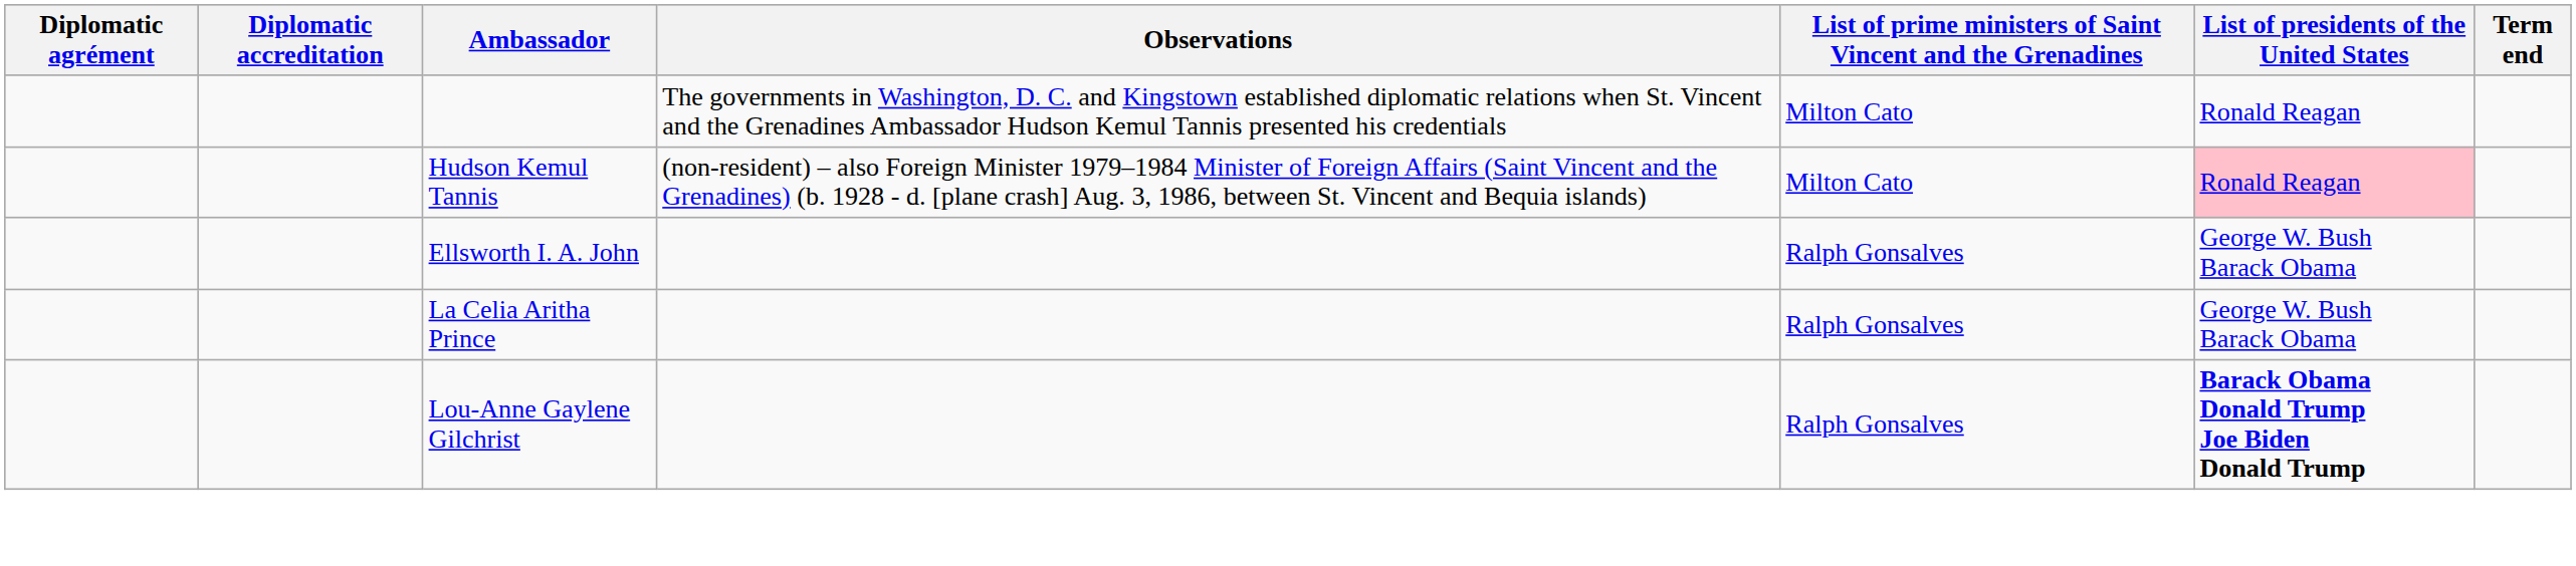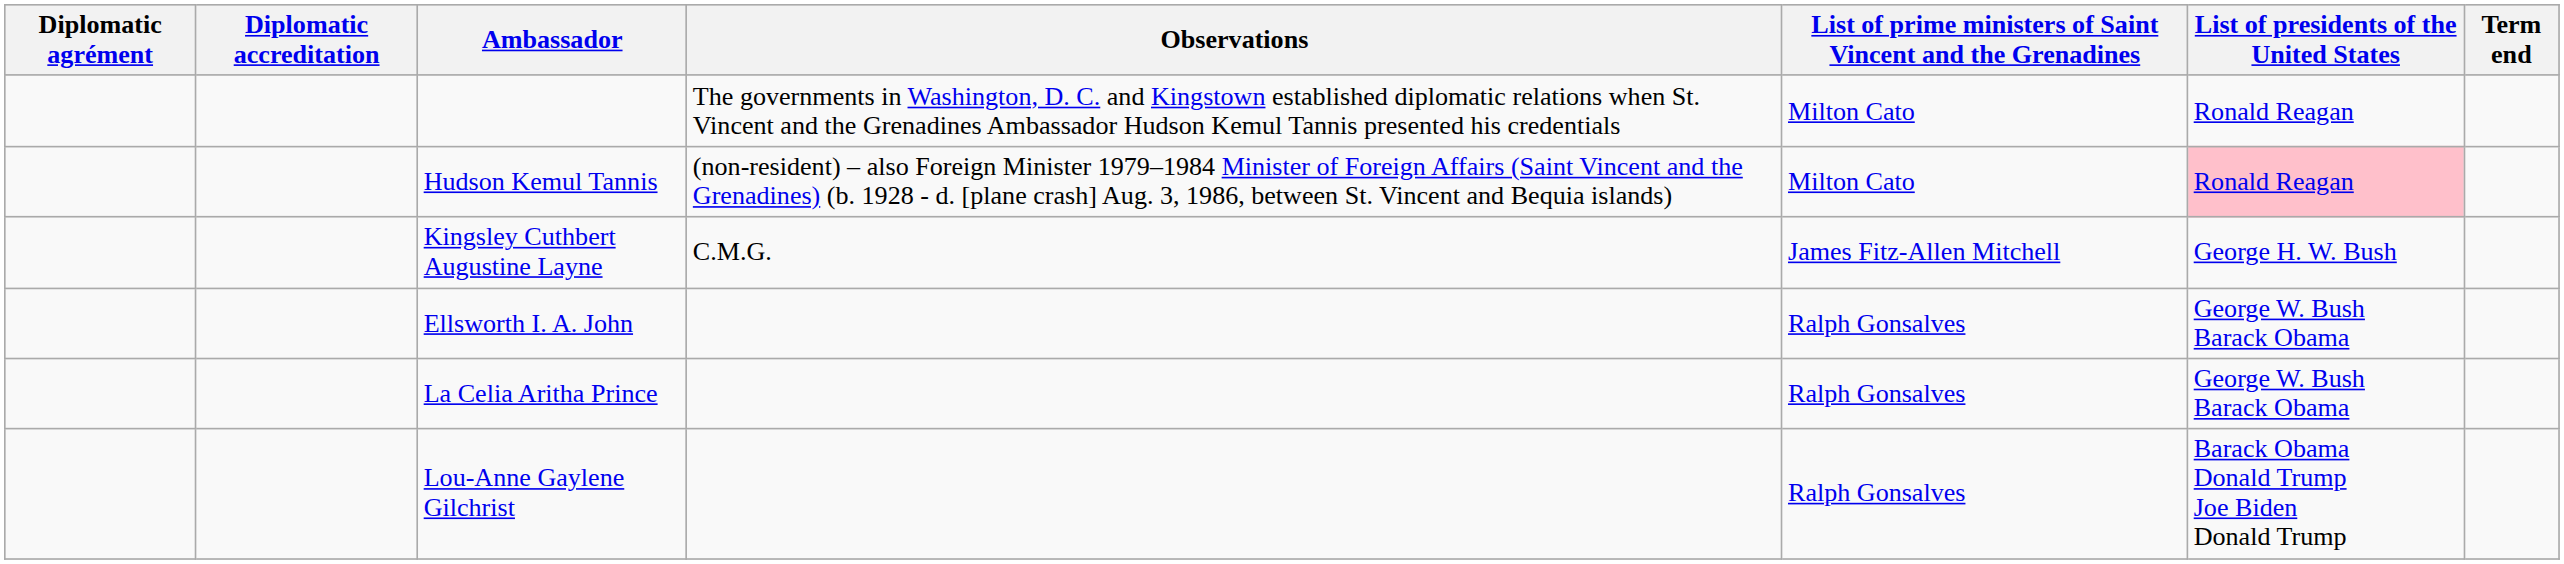+ row: Kingsley Cuthbert Augustine Layne | C.M.G. | James Fitz-Allen Mitchell | George H. W. Bush
Lou-Anne Gaylene Gilchrist | List of presidents of the United States: bold -> normal
